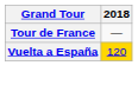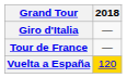+ row: Giro d'Italia | —
